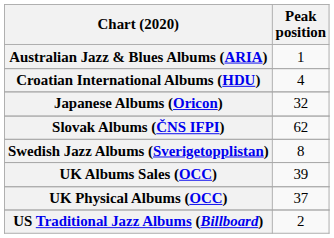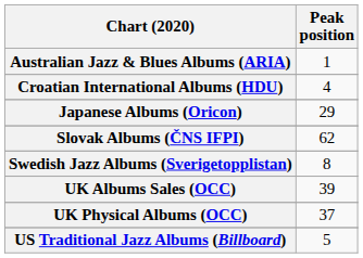Japanese Albums (Oricon) | Peak position: 32 -> 29
US Traditional Jazz Albums (Billboard) | Peak position: 2 -> 5
